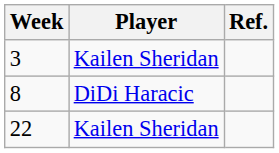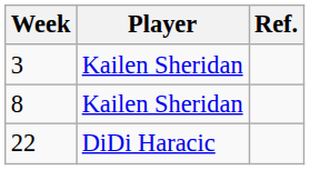8 | Player: DiDi Haracic -> Kailen Sheridan
22 | Player: Kailen Sheridan -> DiDi Haracic
